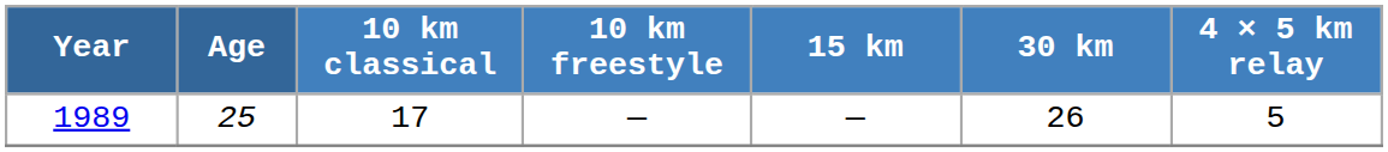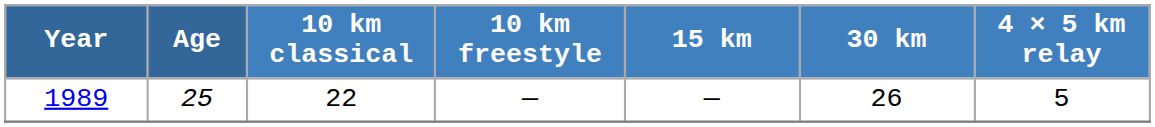1989 | 10 km classical: 17 -> 22
